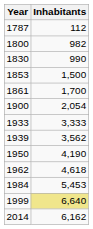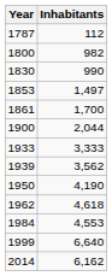1853 | Inhabitants: 1,500 -> 1,497
1900 | Inhabitants: 2,054 -> 2,044
1984 | Inhabitants: 5,453 -> 4,553
1999 | Inhabitants: khaki background -> no background
